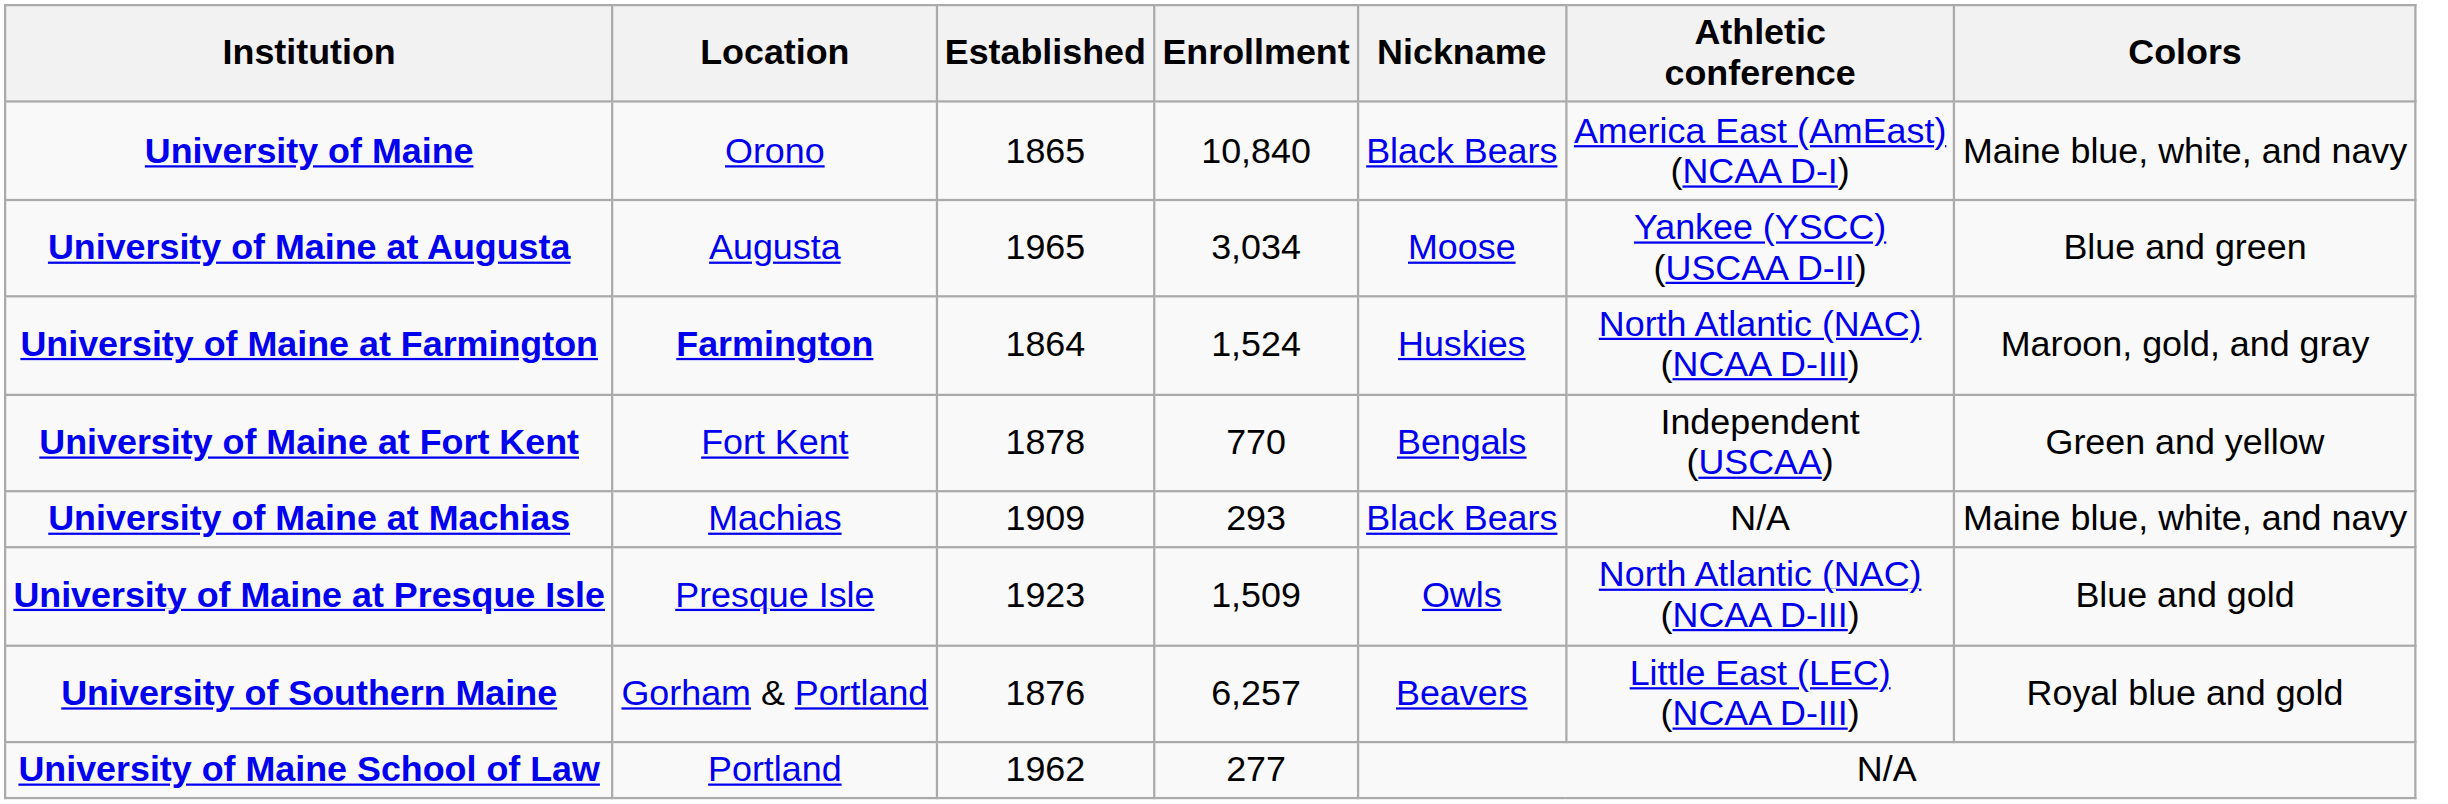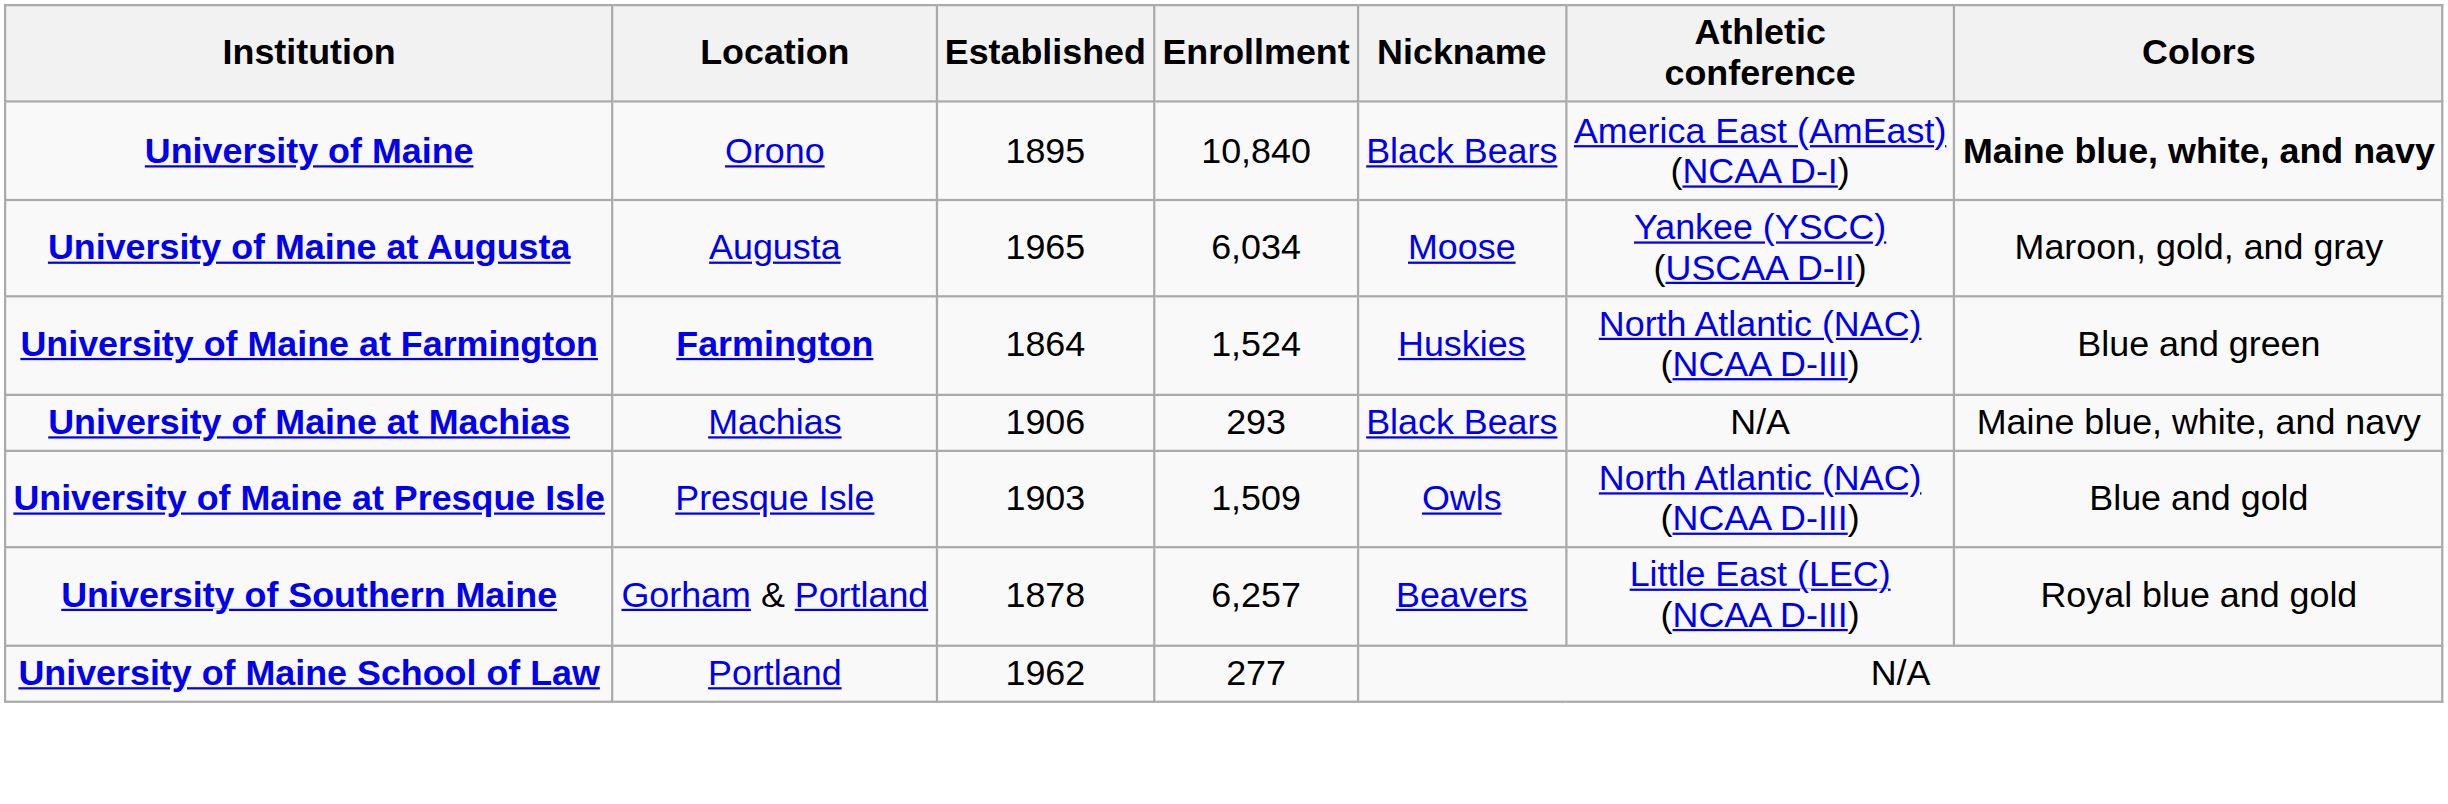University of Maine | Established: 1865 -> 1895
University of Maine | Colors: normal -> bold
University of Maine at Augusta | Enrollment: 3,034 -> 6,034
University of Maine at Augusta | Colors: Blue and green -> Maroon, gold, and gray
University of Maine at Farmington | Colors: Maroon, gold, and gray -> Blue and green
- row: University of Maine at Fort Kent | Fort Kent | 1878 | 770 | Bengals | Independent (USCAA) | Green and yellow
University of Maine at Machias | Established: 1909 -> 1906
University of Maine at Presque Isle | Established: 1923 -> 1903
University of Southern Maine | Established: 1876 -> 1878
